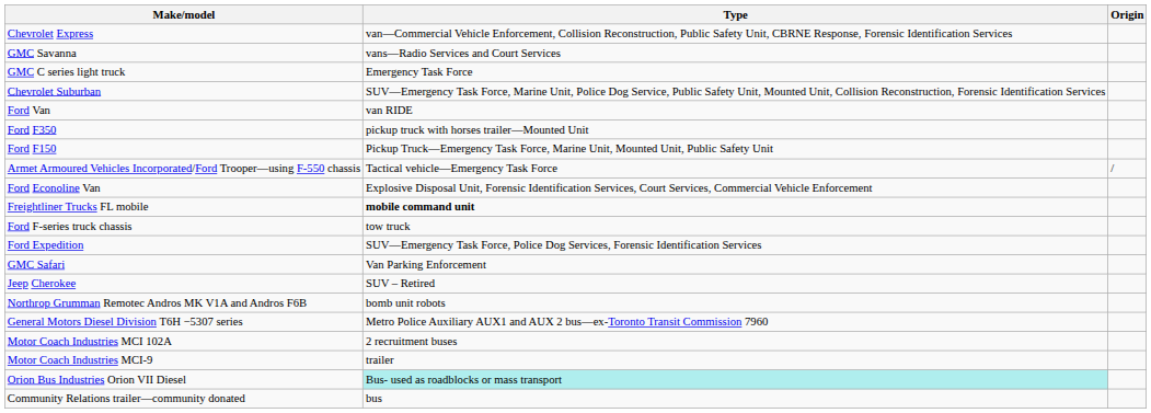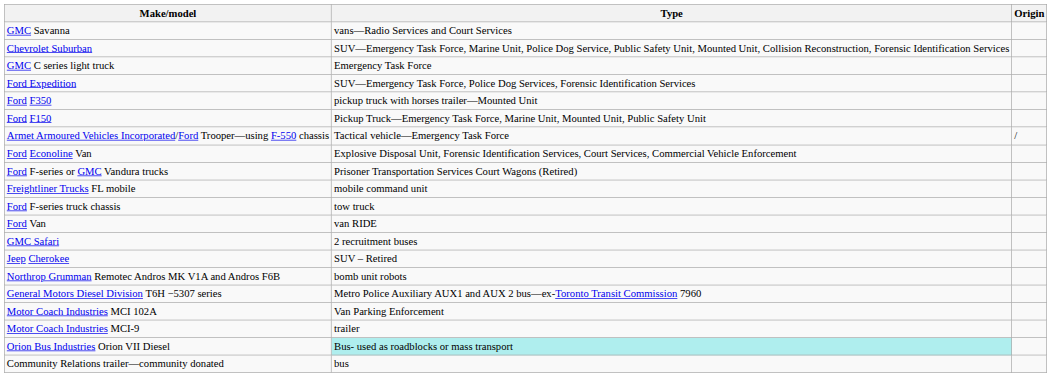- row: Chevrolet Express | van—Commercial Vehicle Enforcement, Collision Reconstruction, Public Safety Unit, CBRNE Response, Forensic Identification Services
rows swapped: GMC C series light truck <-> Chevrolet Suburban
rows swapped: Ford Expedition <-> Ford Van
+ row: Ford F-series or GMC Vandura trucks | Prisoner Transportation Services Court Wagons (Retired)
Freightliner Trucks FL mobile | Type: bold -> normal
GMC Safari | Type: Van Parking Enforcement -> 2 recruitment buses
Motor Coach Industries MCI 102A | Type: 2 recruitment buses -> Van Parking Enforcement
